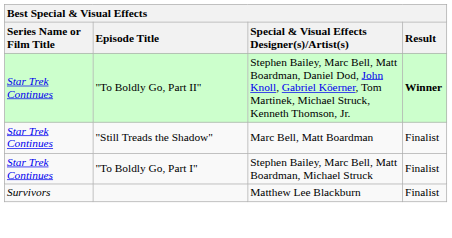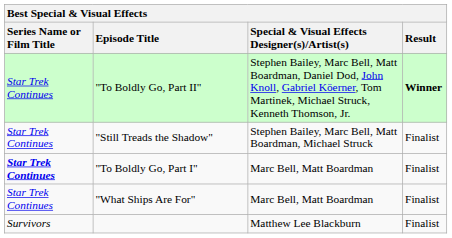"Still Treads the Shadow" | Special & Visual Effects Designer(s)/Artist(s): Marc Bell, Matt Boardman -> Stephen Bailey, Marc Bell, Matt Boardman, Michael Struck
"To Boldly Go, Part I" | Series Name or Film Title: normal -> bold
"To Boldly Go, Part I" | Special & Visual Effects Designer(s)/Artist(s): Stephen Bailey, Marc Bell, Matt Boardman, Michael Struck -> Marc Bell, Matt Boardman
+ row: Star Trek Continues | "What Ships Are For" | Marc Bell, Matt Boardman | Finalist
